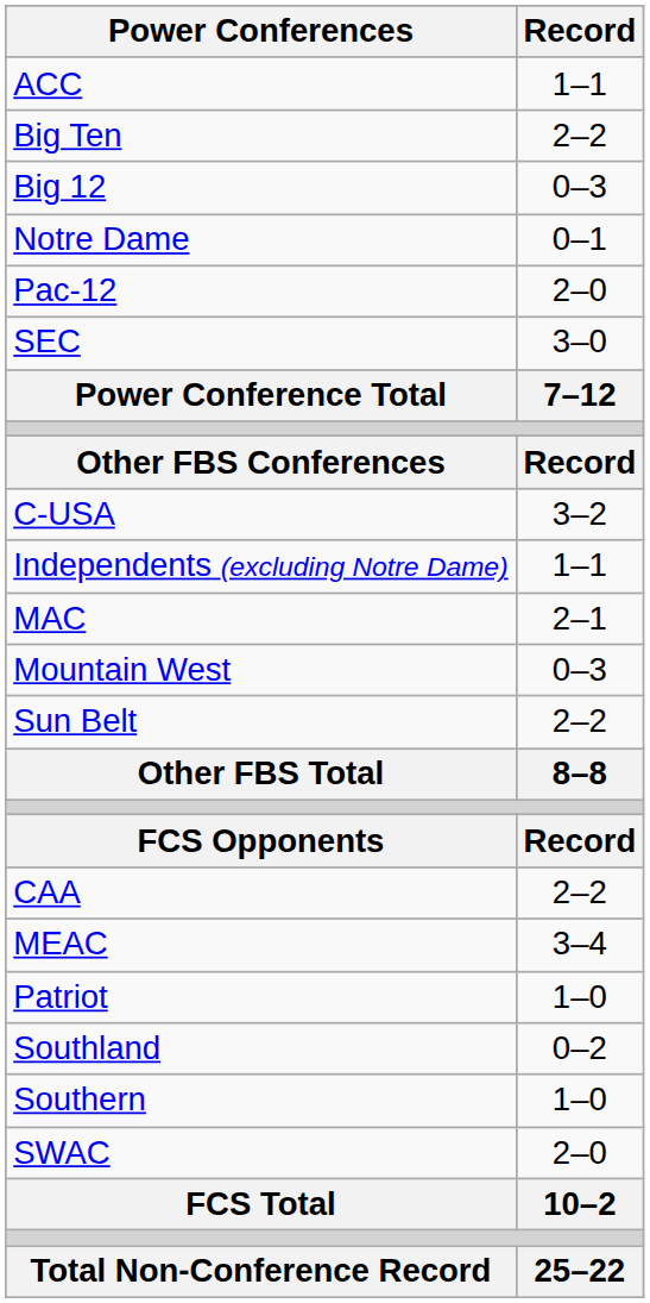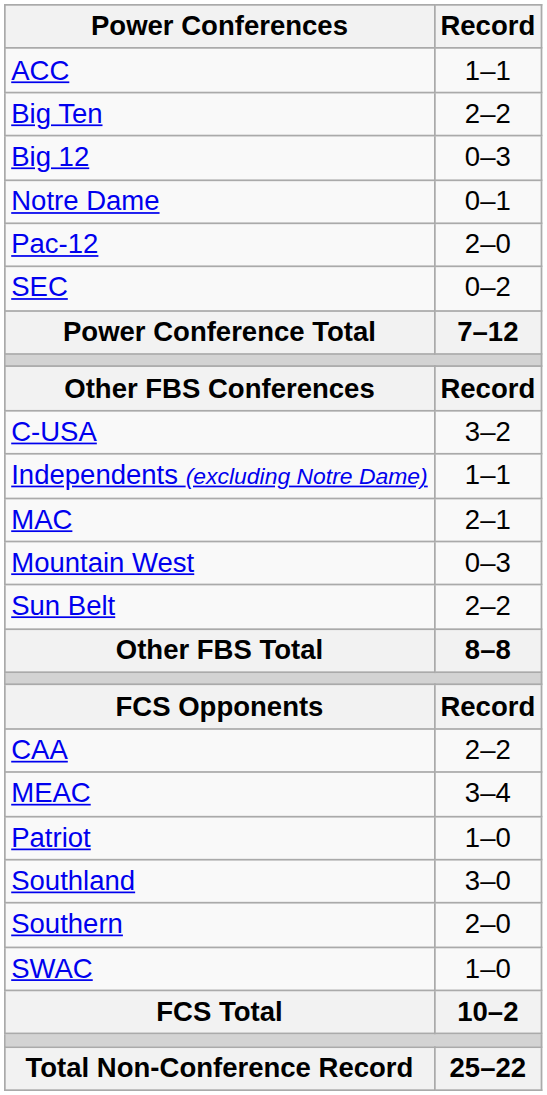SEC | Record: 3–0 -> 0–2
Southland | Record: 0–2 -> 3–0
Southern | Record: 1–0 -> 2–0
SWAC | Record: 2–0 -> 1–0
